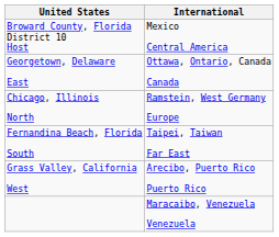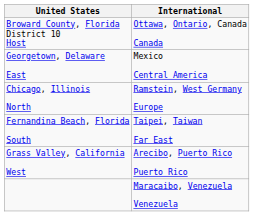Broward County, Florida District 10 Host | International: Mexico Central America -> Ottawa, Ontario, Canada Canada
Georgetown, Delaware East | International: Ottawa, Ontario, Canada Canada -> Mexico Central America
